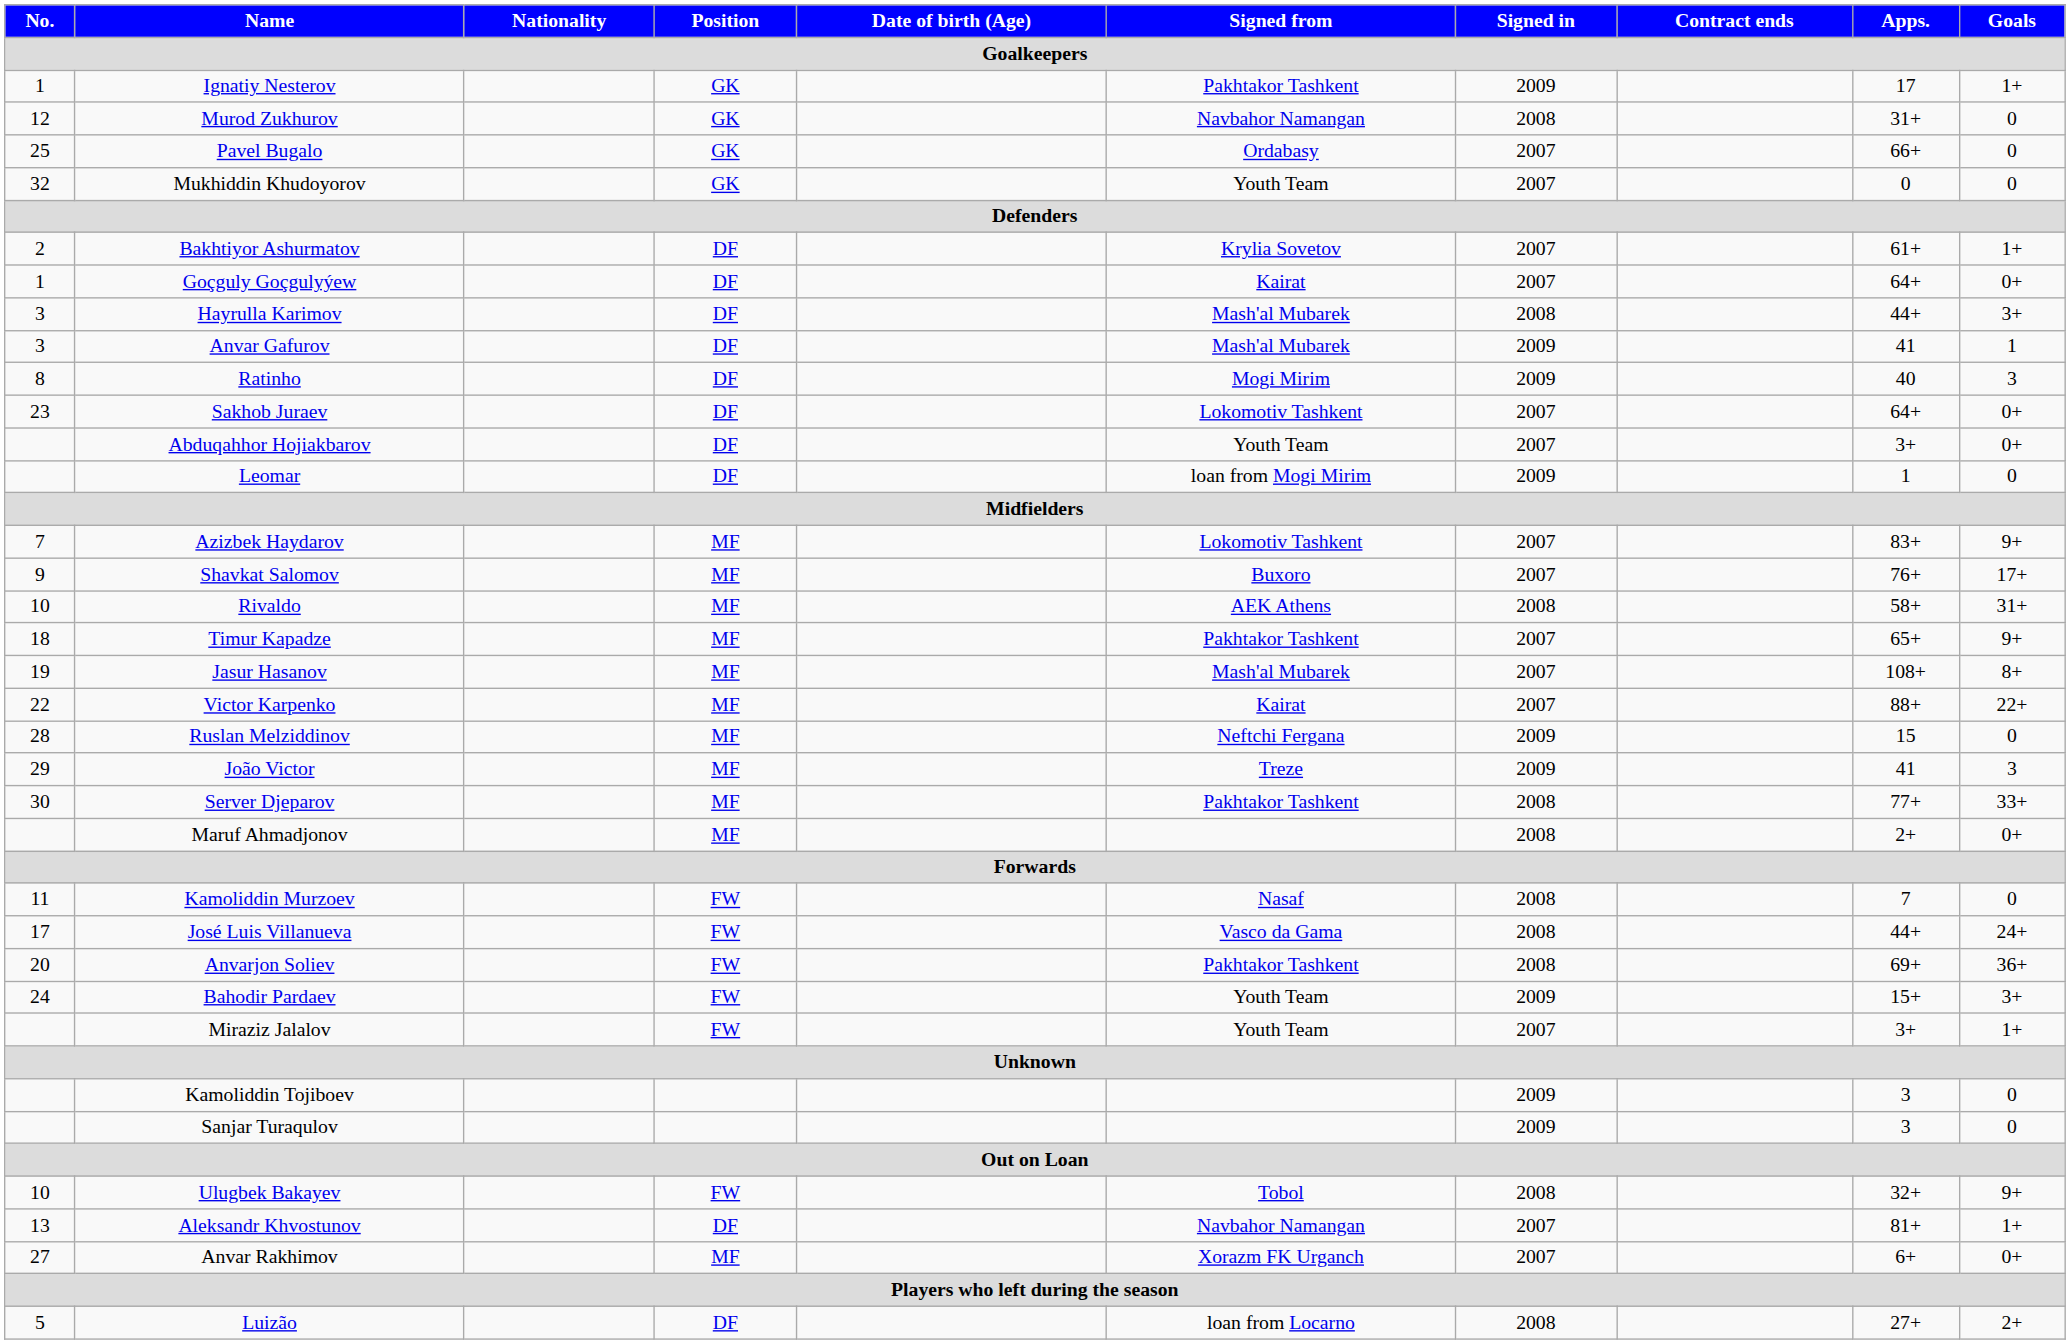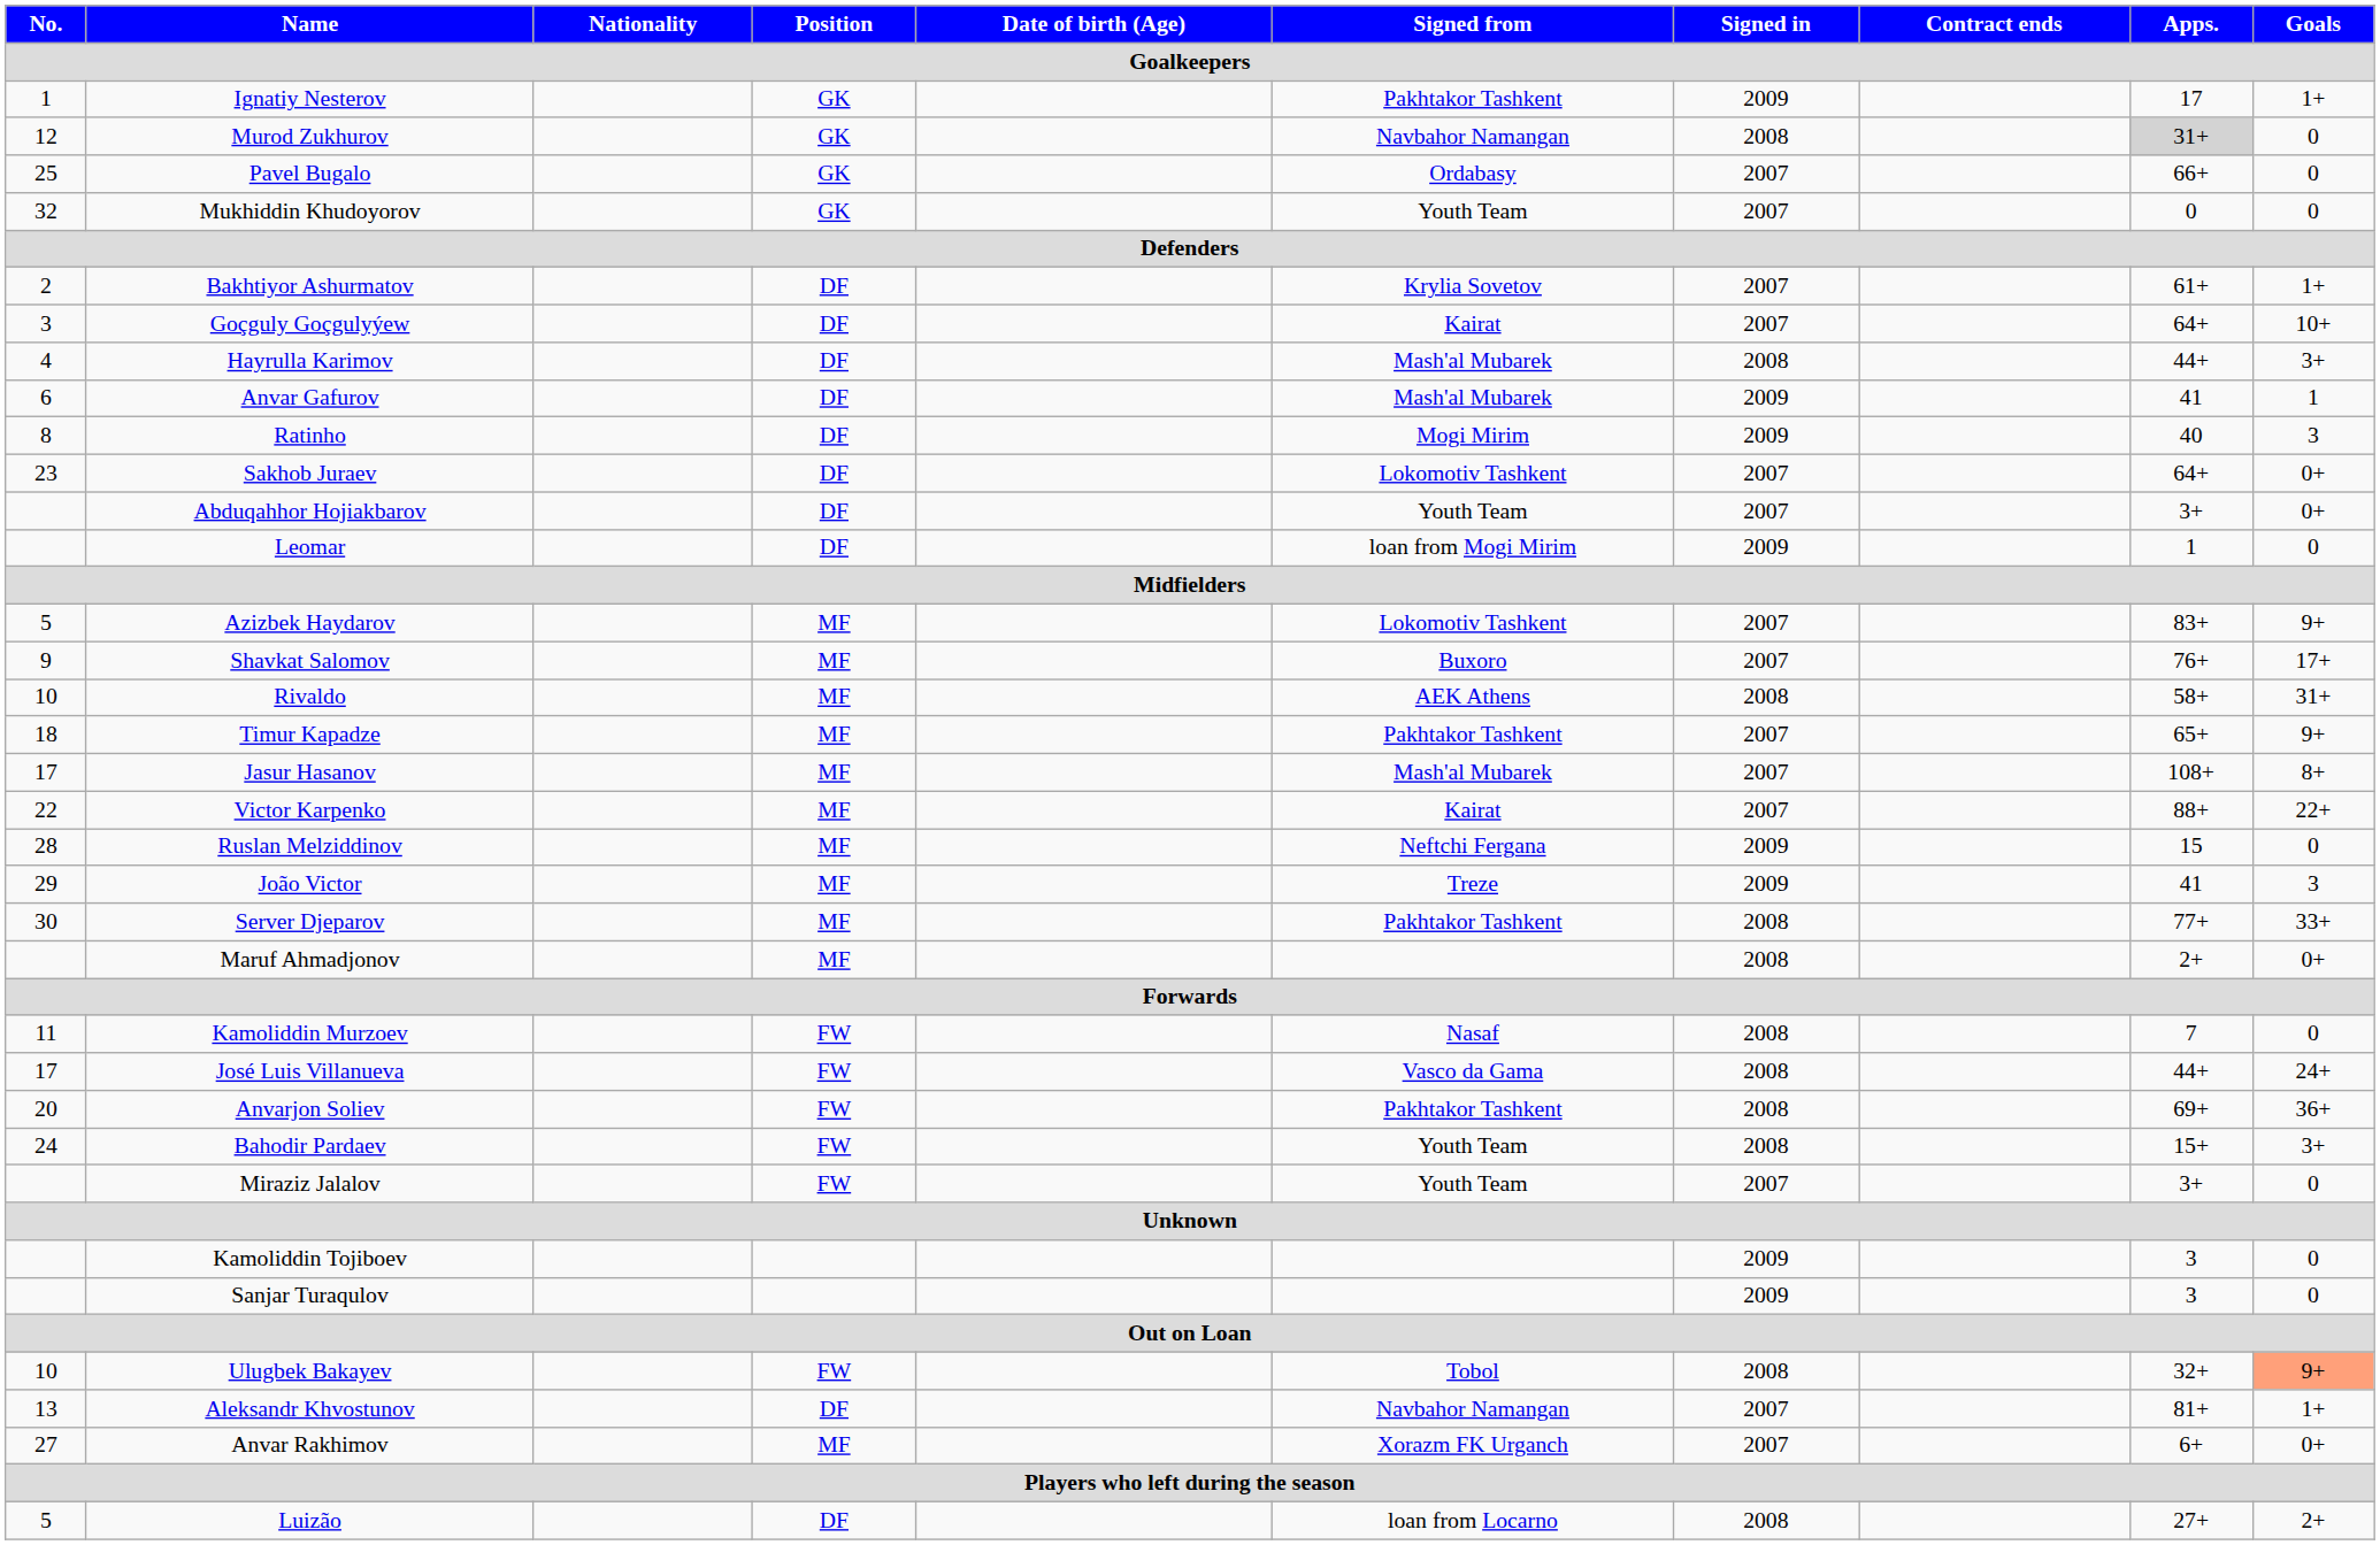Murod Zukhurov | Apps.: no background -> lightgrey background
Goçguly Goçgulyýew | No.: 1 -> 3
Goçguly Goçgulyýew | Goals: 0+ -> 10+
Hayrulla Karimov | No.: 3 -> 4
Anvar Gafurov | No.: 3 -> 6
Azizbek Haydarov | No.: 7 -> 5
Jasur Hasanov | No.: 19 -> 17
Bahodir Pardaev | Signed in: 2009 -> 2008
Miraziz Jalalov | Goals: 1+ -> 0
Ulugbek Bakayev | Goals: no background -> lightsalmon background
